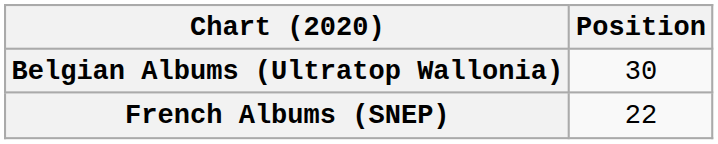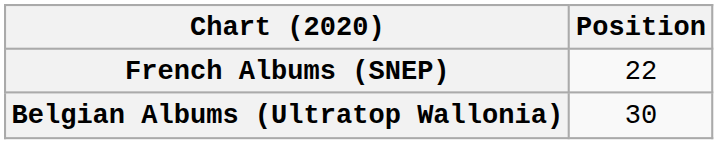rows swapped: Belgian Albums (Ultratop Wallonia) <-> French Albums (SNEP)
